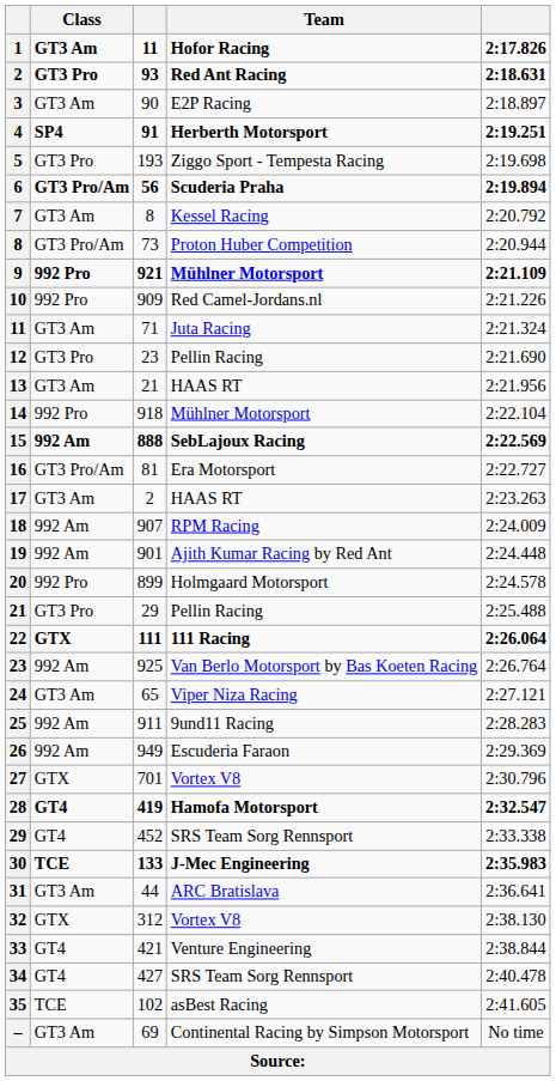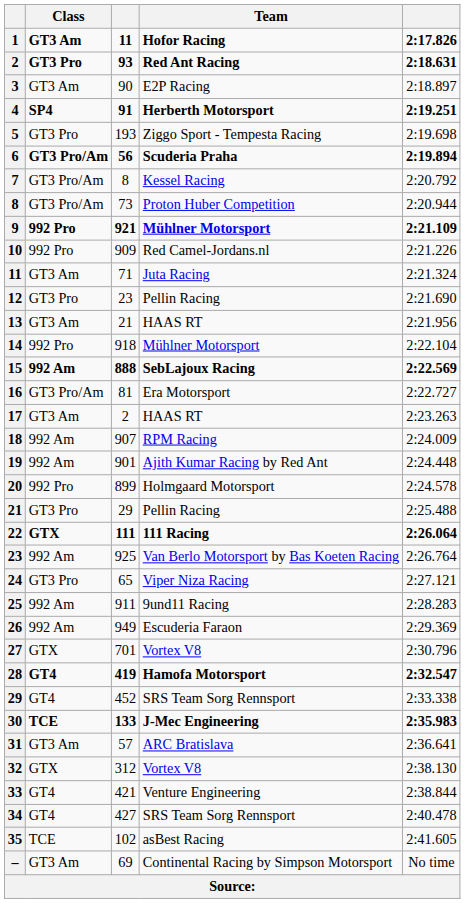7 | Class: GT3 Am -> GT3 Pro/Am
24 | Class: GT3 Am -> GT3 Pro
31 | column 3: 44 -> 57
